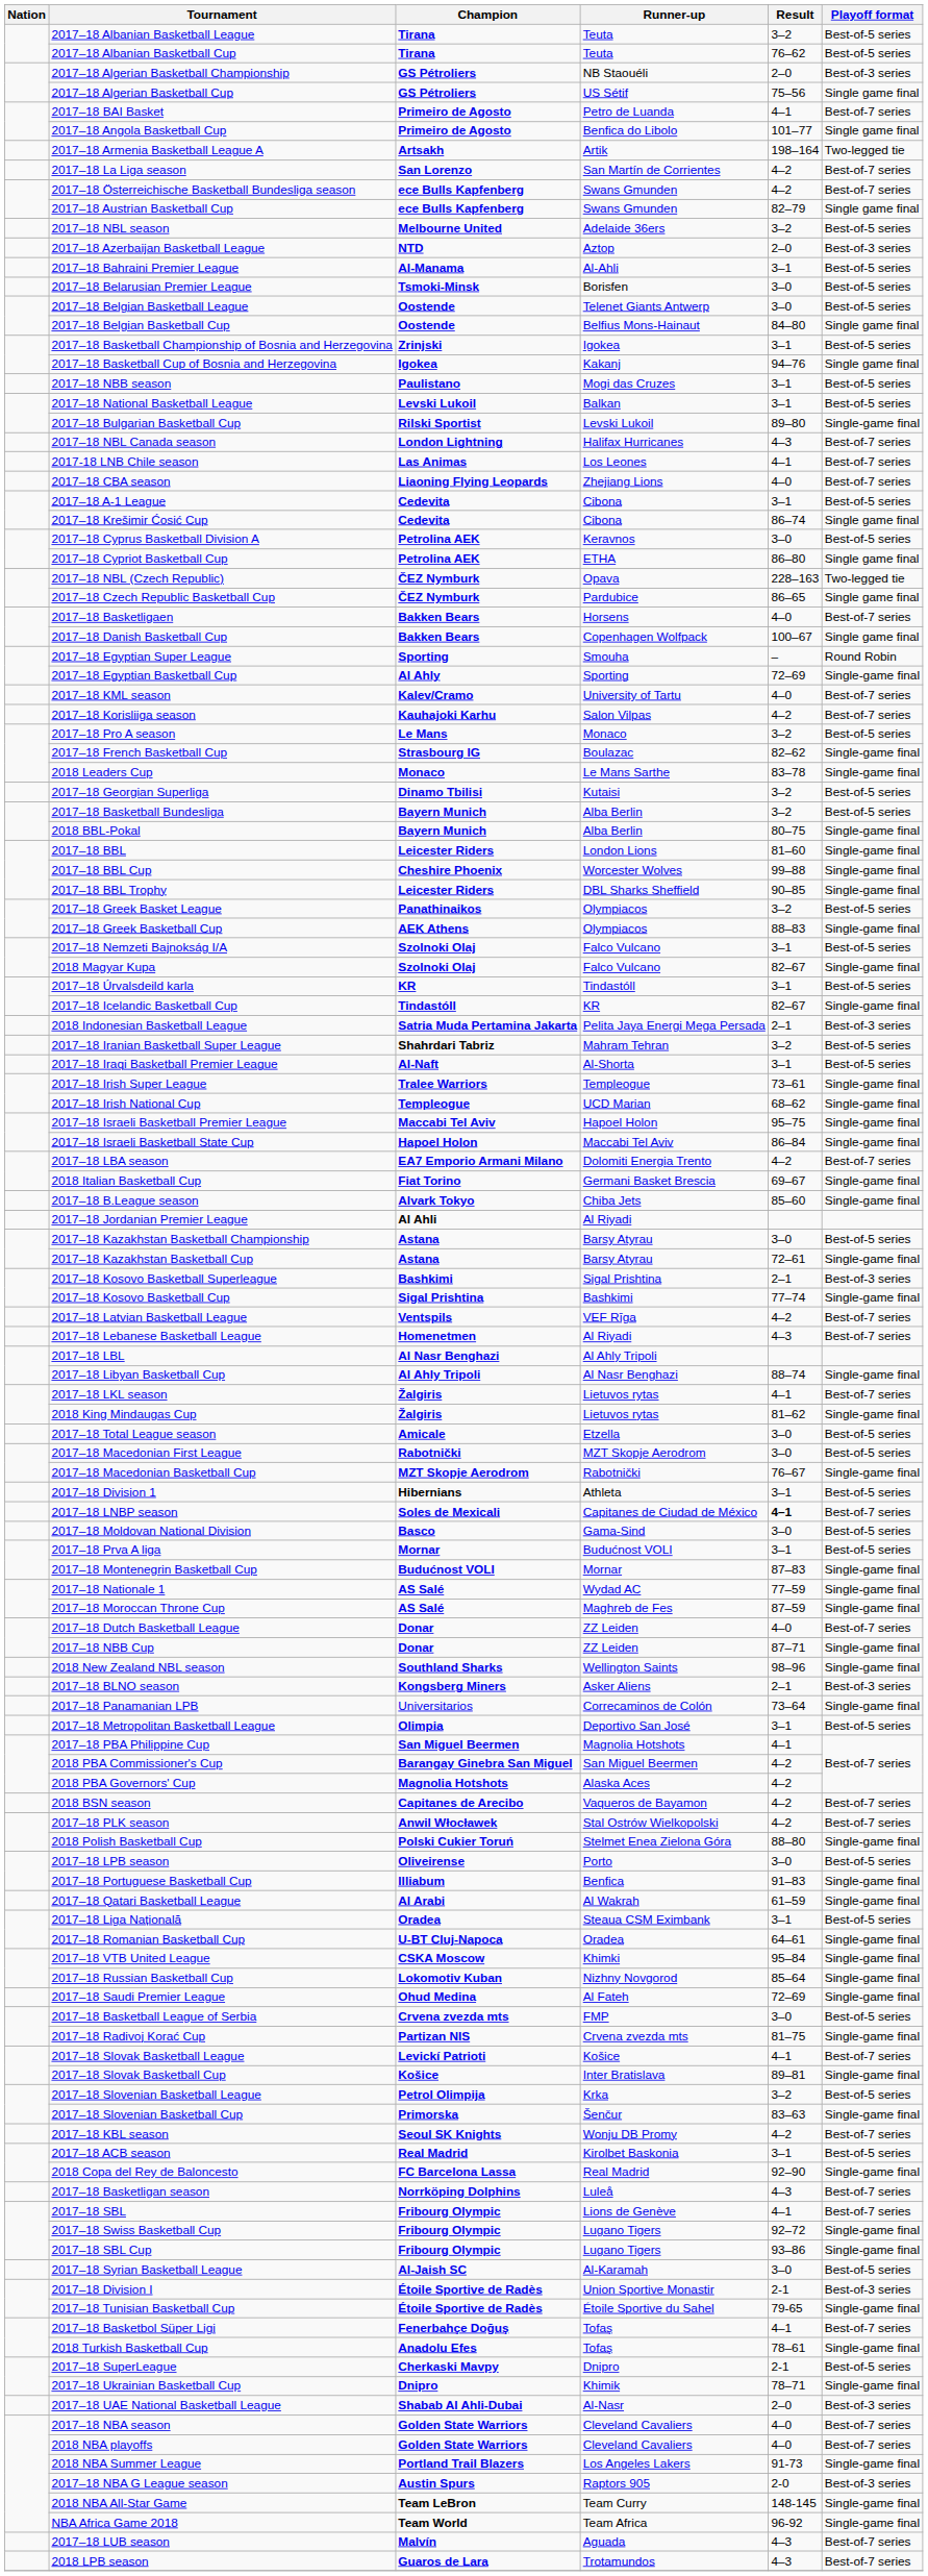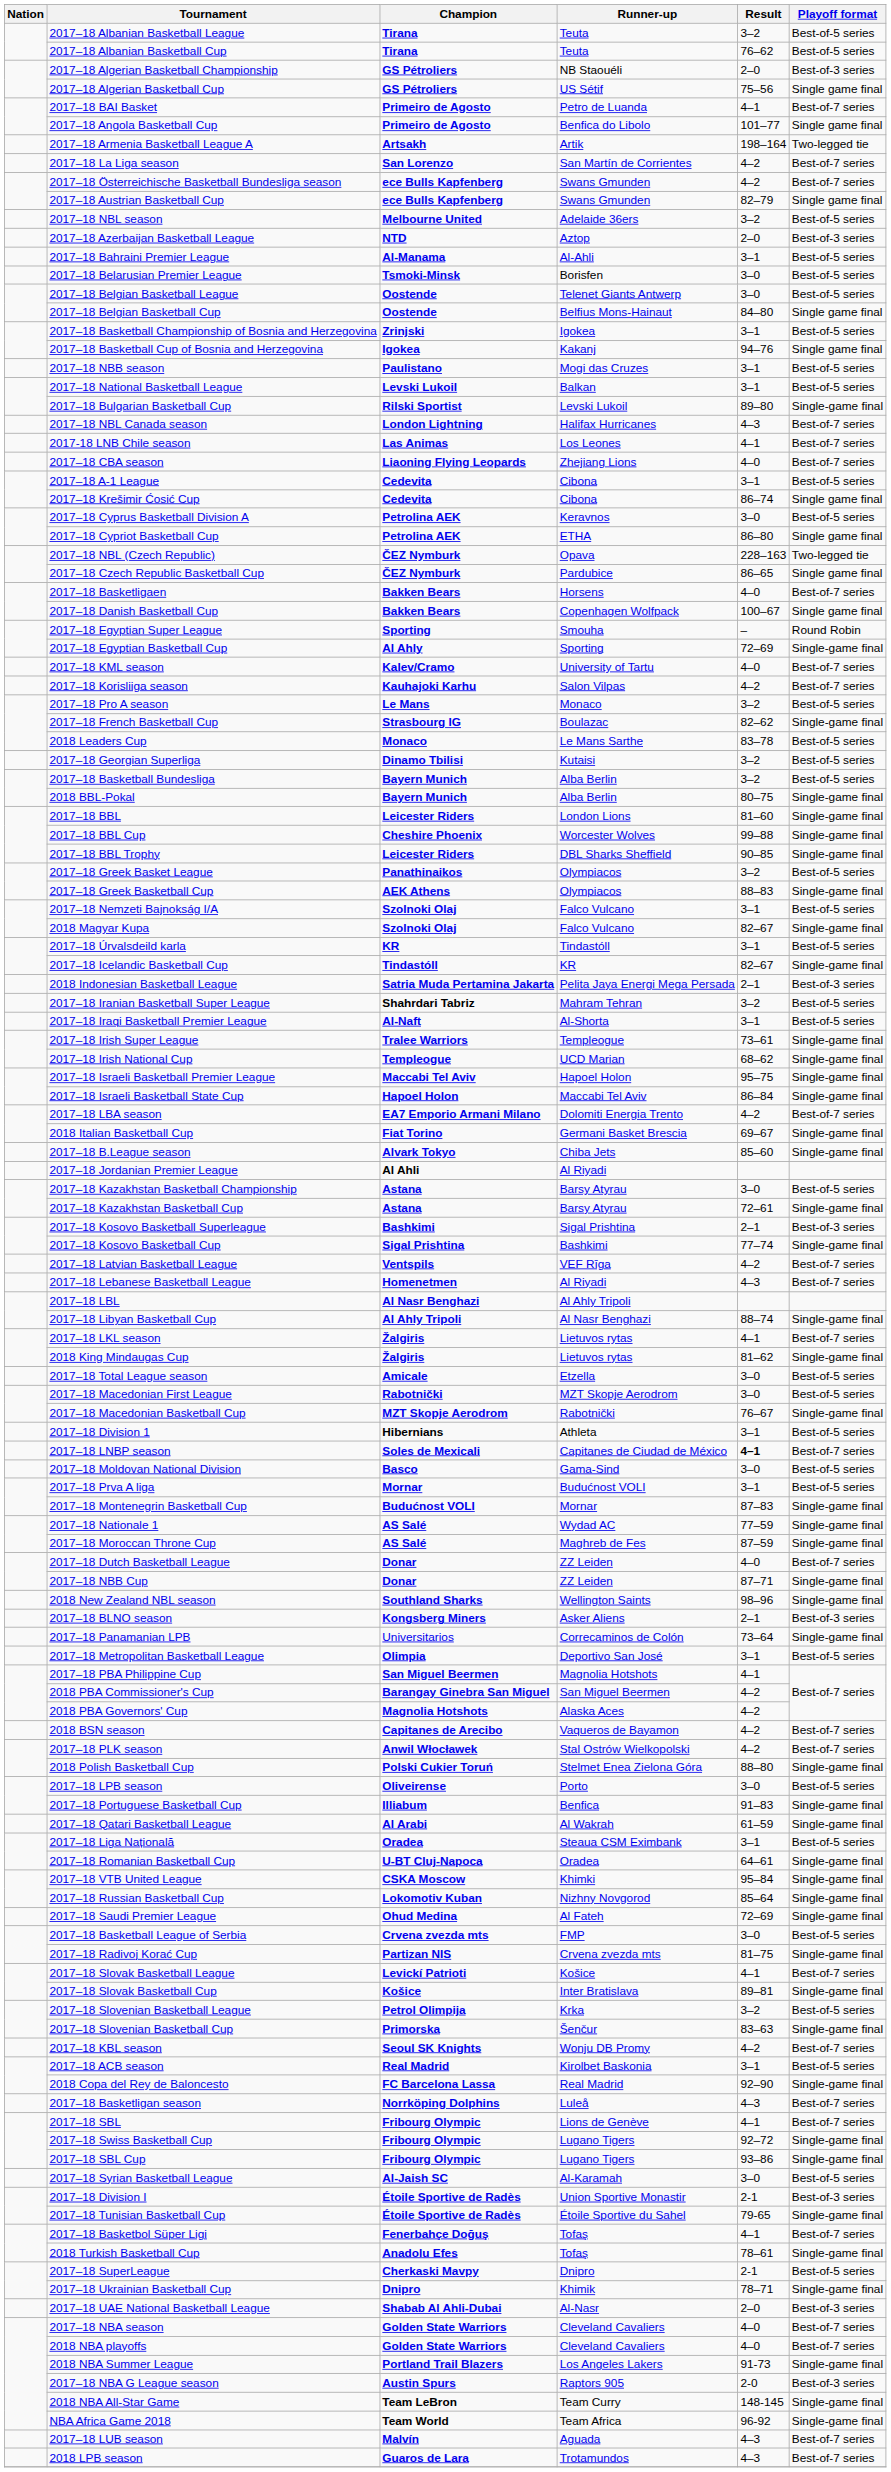2018 Leaders Cup | Playoff format: Single-game final -> Best-of-5 series
